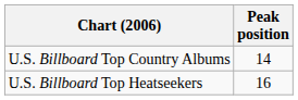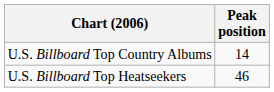U.S. Billboard Top Heatseekers | Peak position: 16 -> 46
